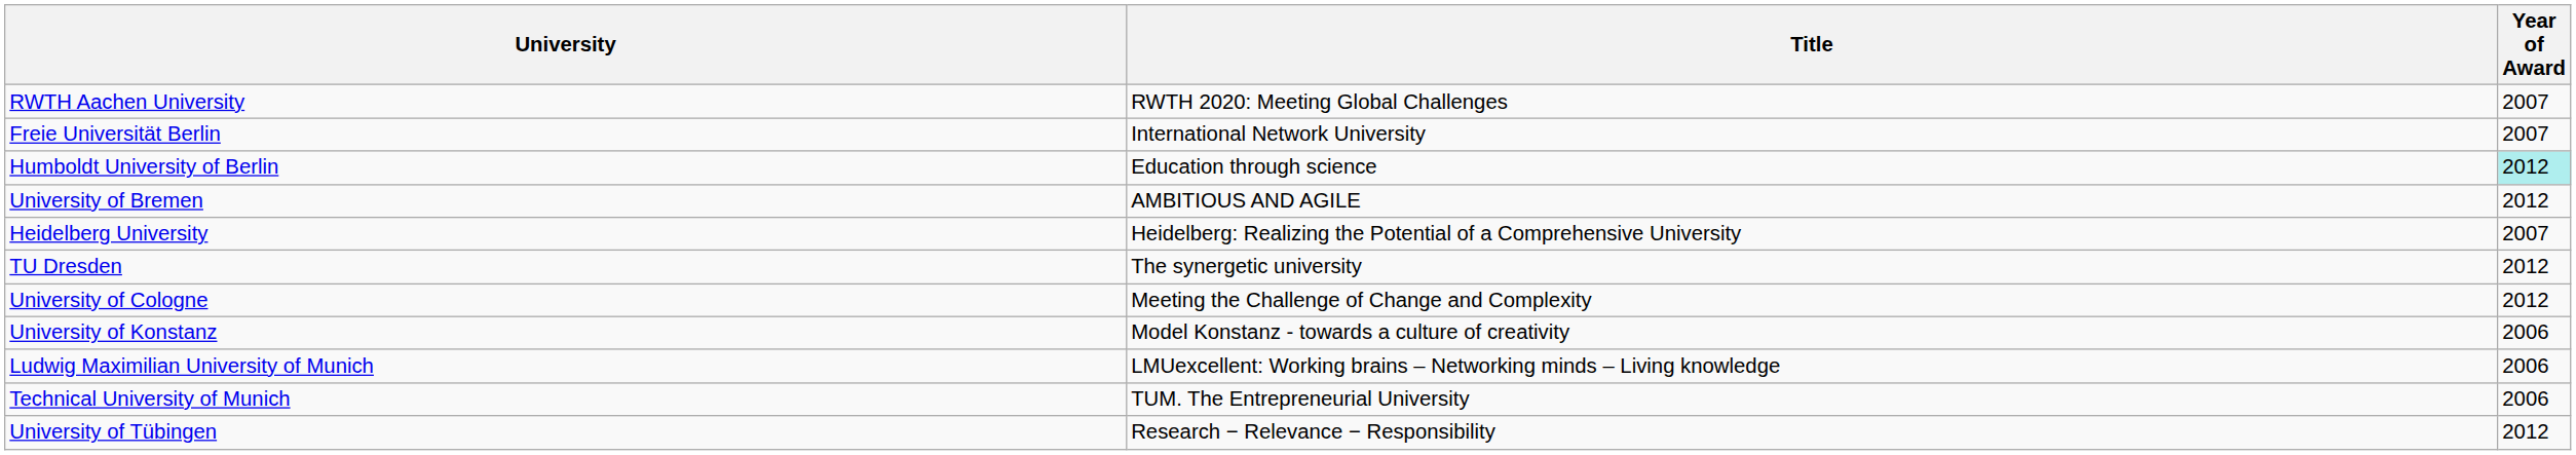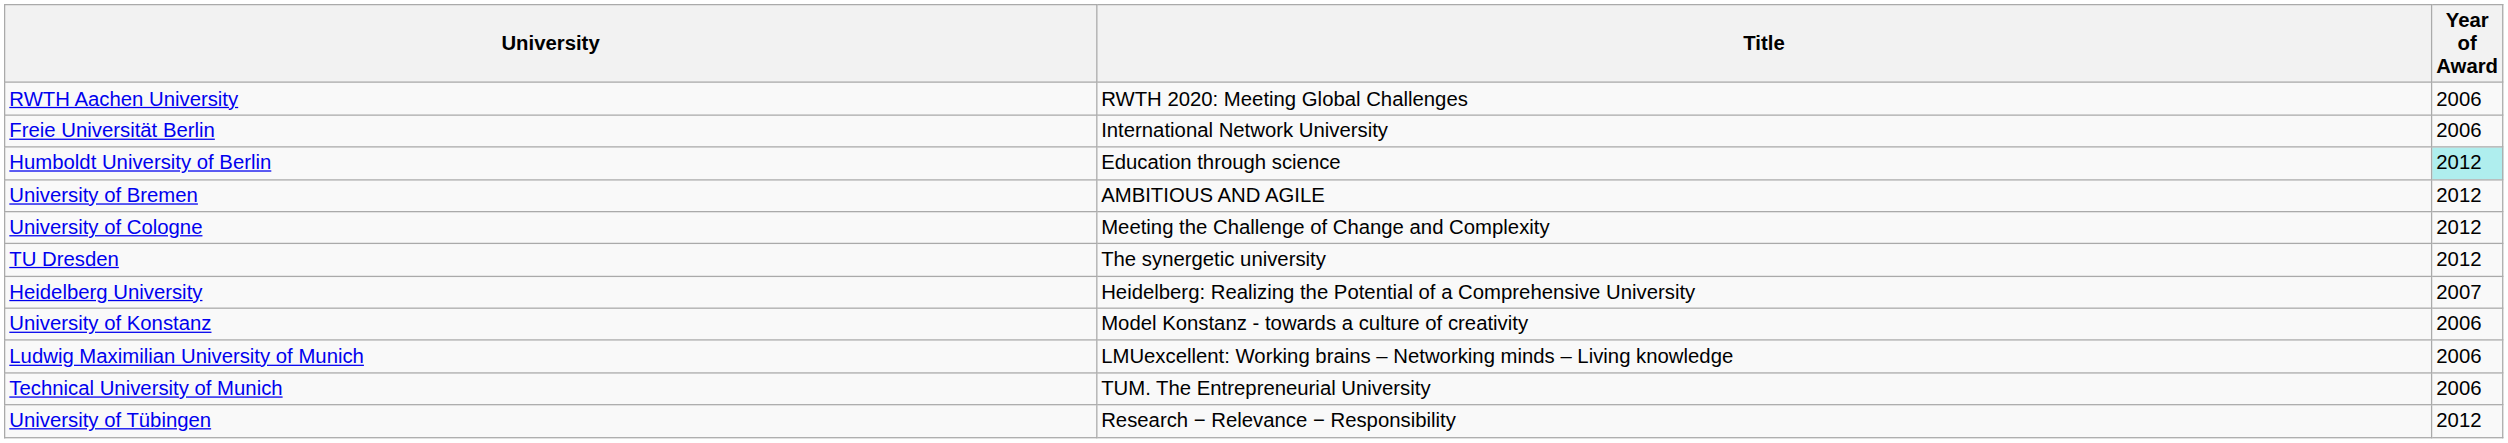RWTH Aachen University | Year of Award: 2007 -> 2006
Freie Universität Berlin | Year of Award: 2007 -> 2006
rows swapped: University of Cologne <-> Heidelberg University
